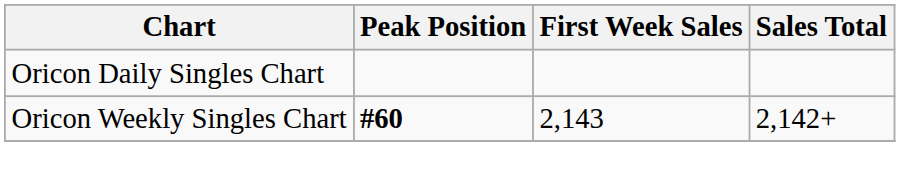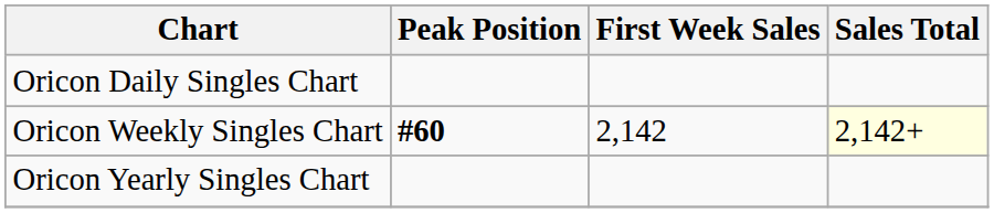Oricon Weekly Singles Chart | First Week Sales: 2,143 -> 2,142
Oricon Weekly Singles Chart | Sales Total: no background -> lightyellow background
+ row: Oricon Yearly Singles Chart
